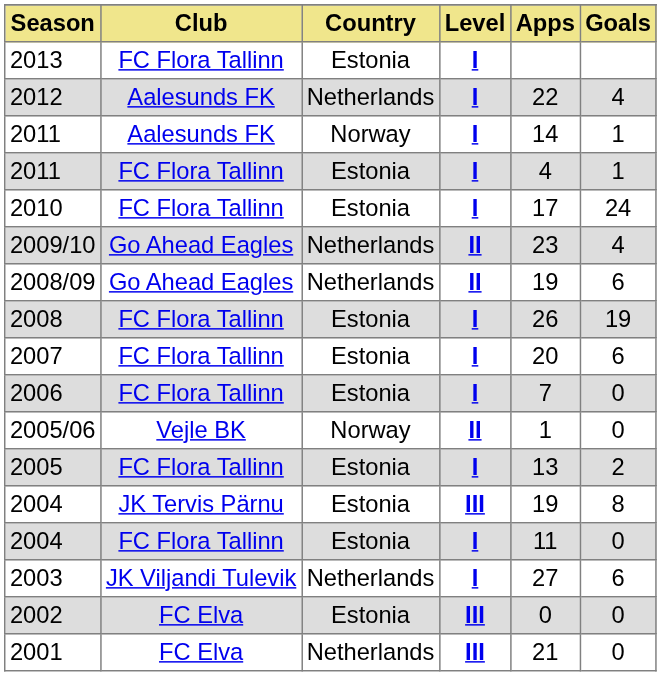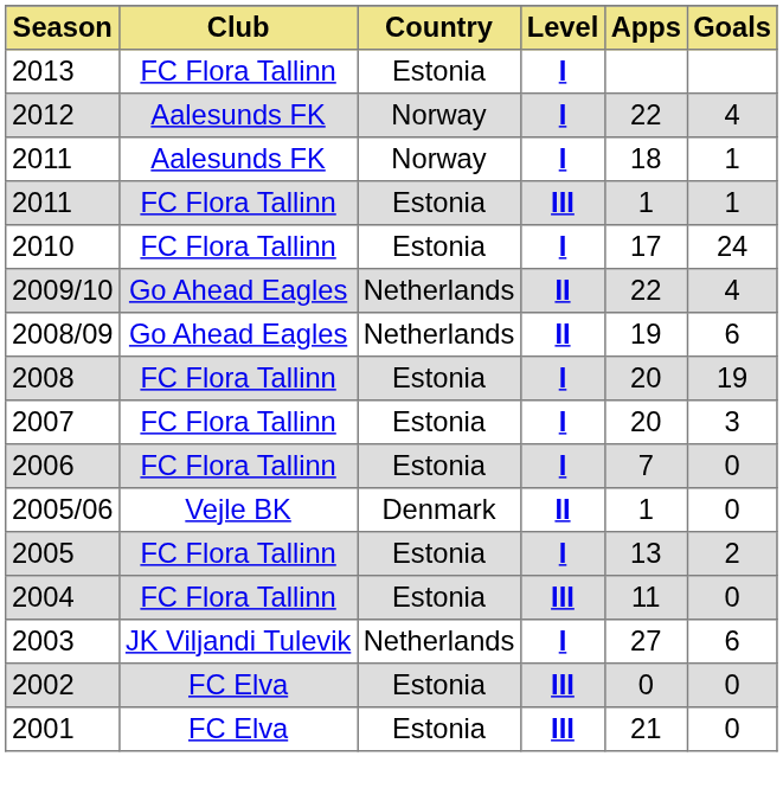2012 | Country: Netherlands -> Norway
2011 / Aalesunds FK | Apps: 14 -> 18
2011 / FC Flora Tallinn | Level: I -> III
2011 / FC Flora Tallinn | Apps: 4 -> 1
2009/10 | Apps: 23 -> 22
2008 | Apps: 26 -> 20
2007 | Goals: 6 -> 3
2005/06 | Country: Norway -> Denmark
- row: 2004 | JK Tervis Pärnu | Estonia | III | 19 | 8
2004 / FC Flora Tallinn | Level: I -> III
2001 | Country: Netherlands -> Estonia
